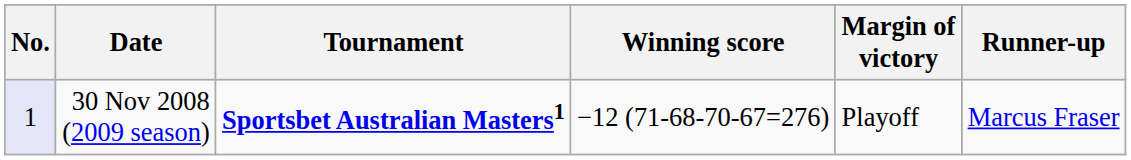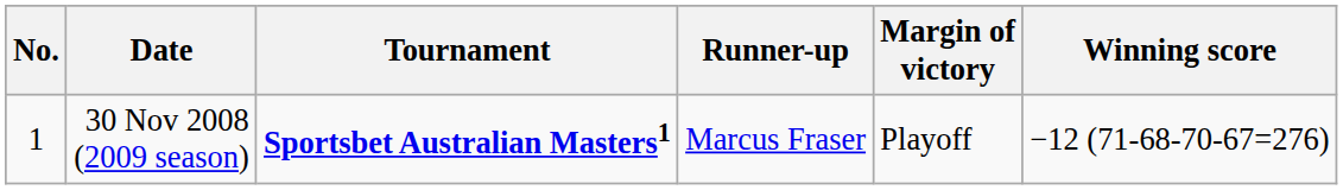columns swapped: Winning score <-> Runner-up
30 Nov 2008 (2009 season) | No.: lavender background -> no background
